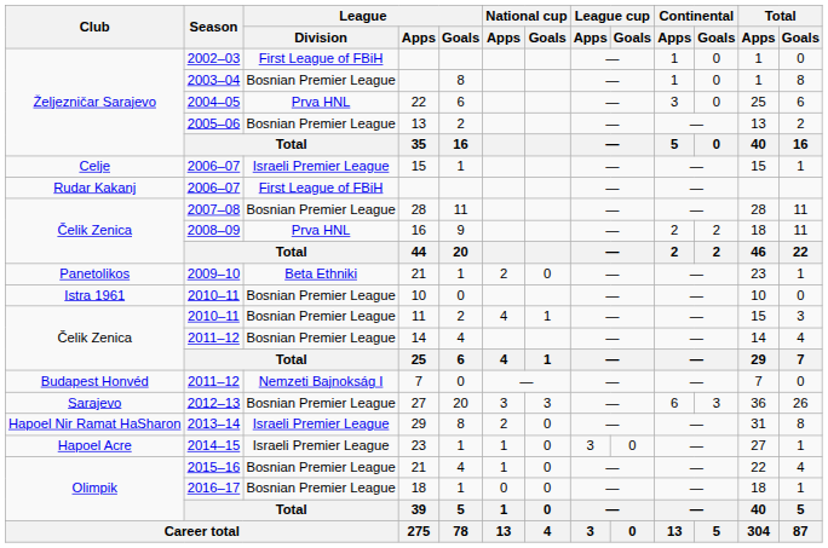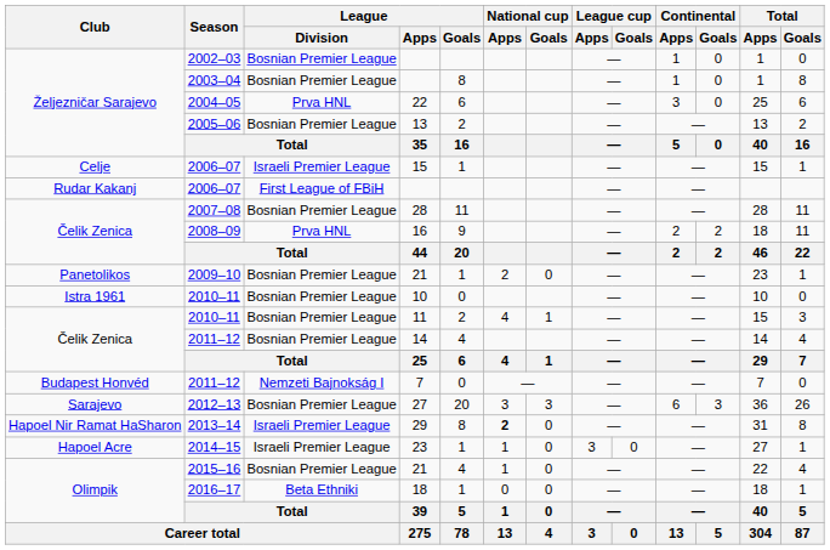2002–03 | League / Division: First League of FBiH -> Bosnian Premier League
2009–10 | League / Division: Beta Ethniki -> Bosnian Premier League
2013–14 | National cup / Apps: normal -> bold
2016–17 | League / Division: Bosnian Premier League -> Beta Ethniki
